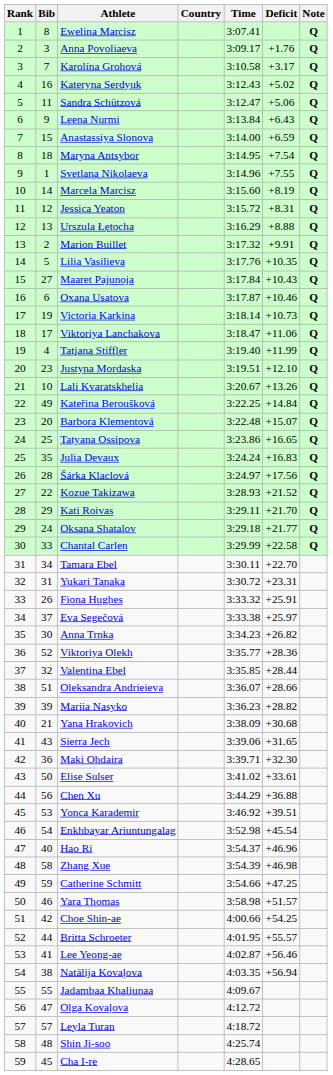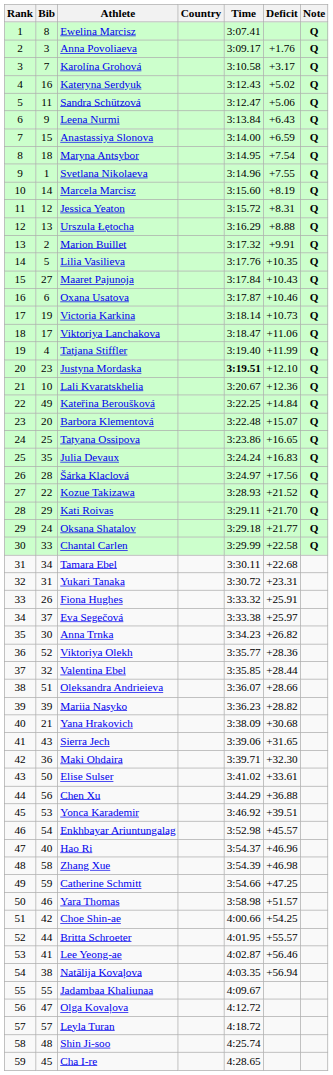Justyna Mordaska | Time: normal -> bold
Lali Kvaratskhelia | Deficit: +13.26 -> +12.36
Tamara Ebel | Deficit: +22.70 -> +22.68
Enkhbayar Ariuntungalag | Deficit: +45.54 -> +45.57
